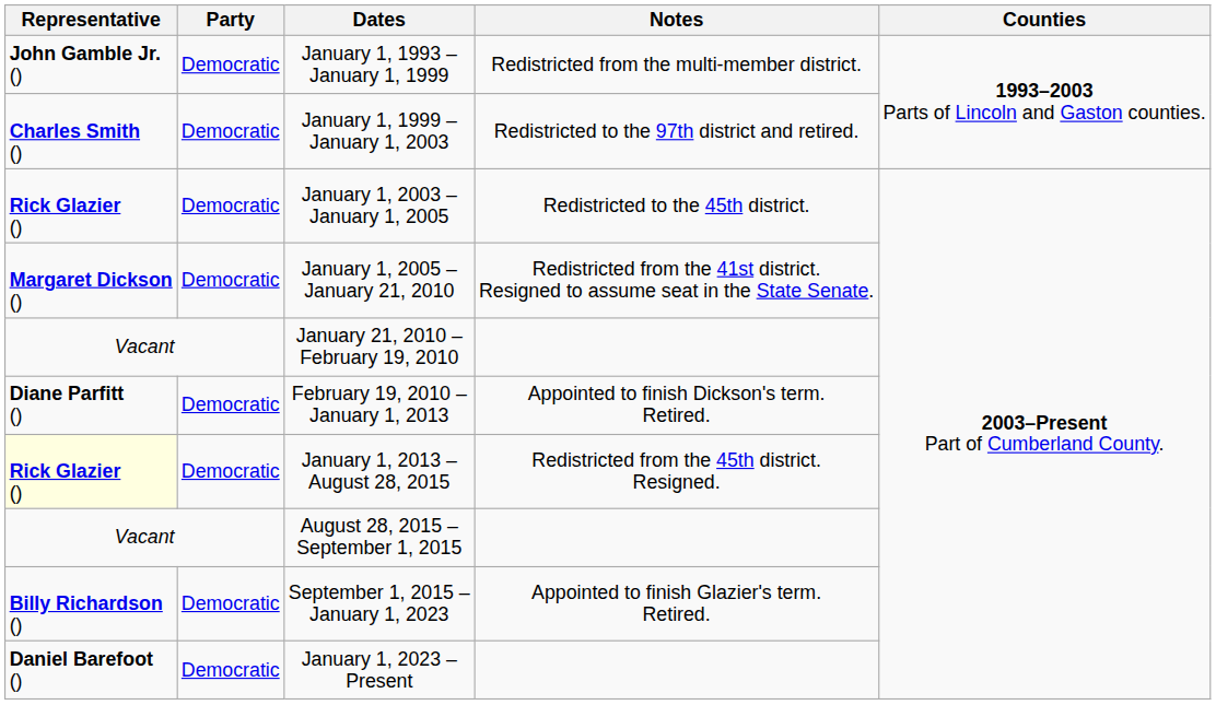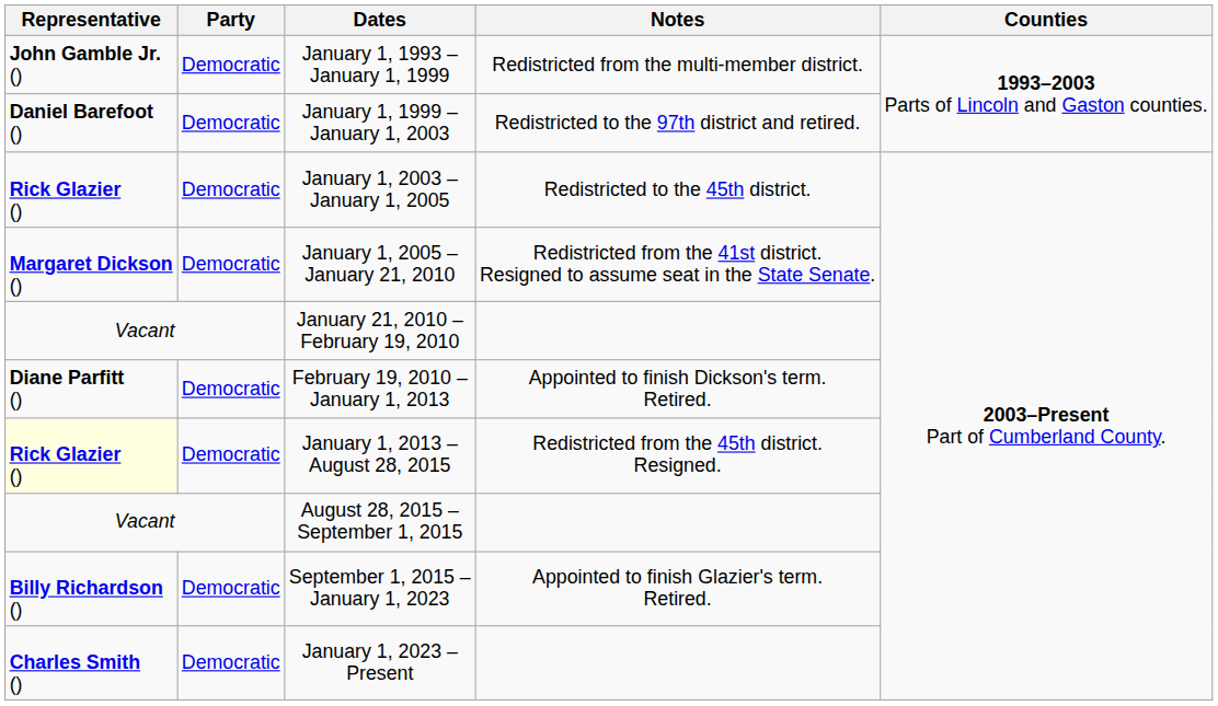January 1, 1999 – January 1, 2003 | Representative: Charles Smith () -> Daniel Barefoot ()
January 1, 2023 – Present | Representative: Daniel Barefoot () -> Charles Smith ()
